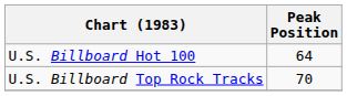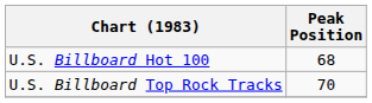U.S. Billboard Hot 100 | Peak Position: 64 -> 68
